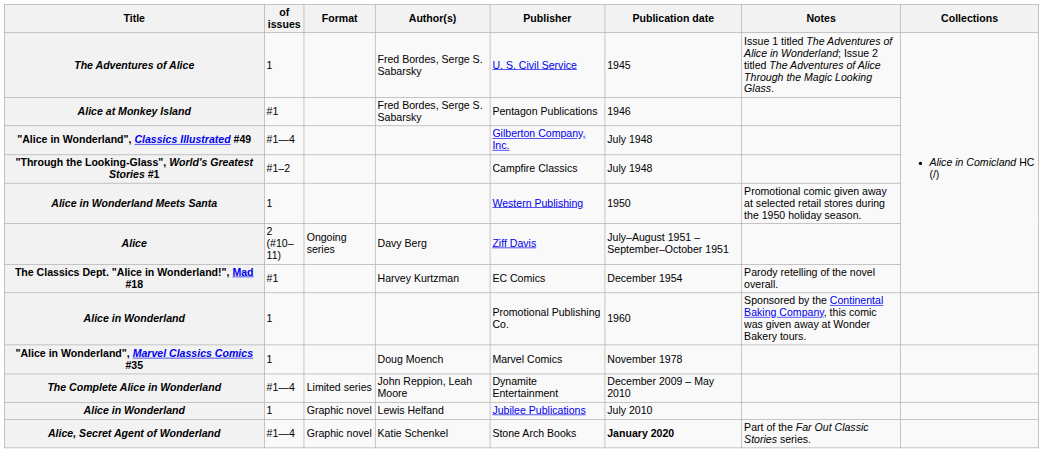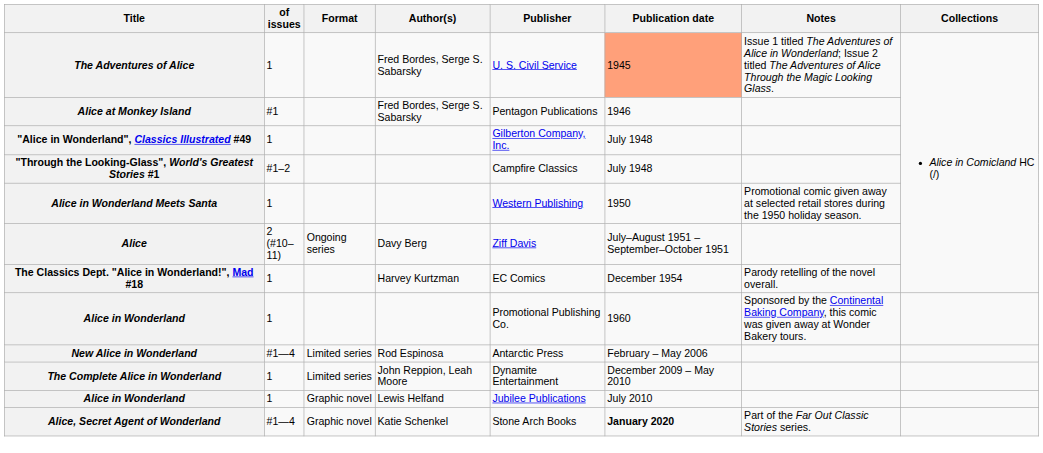The Adventures of Alice | Publication date: no background -> lightsalmon background
"Alice in Wonderland", Classics Illustrated #49 | of issues: #1—4 -> 1
The Classics Dept. "Alice in Wonderland!", Mad #18 | of issues: #1 -> 1
- row: "Alice in Wonderland", Marvel Classics Comics #35 | 1 | Doug Moench | Marvel Comics | November 1978
+ row: New Alice in Wonderland | #1—4 | Limited series | Rod Espinosa | Antarctic Press | February – May 2006
The Complete Alice in Wonderland | of issues: #1—4 -> 1
